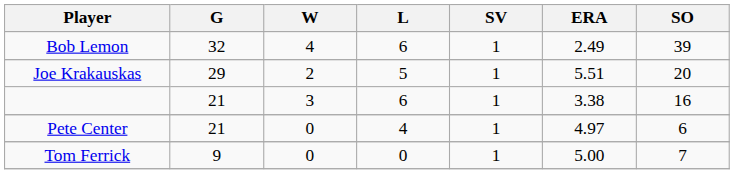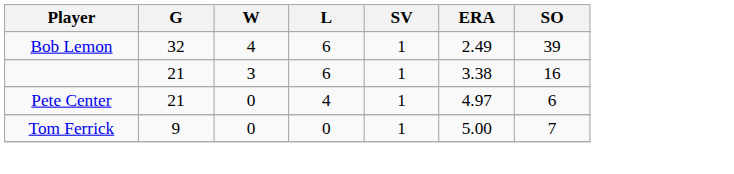- row: Joe Krakauskas | 29 | 2 | 5 | 1 | 5.51 | 20
